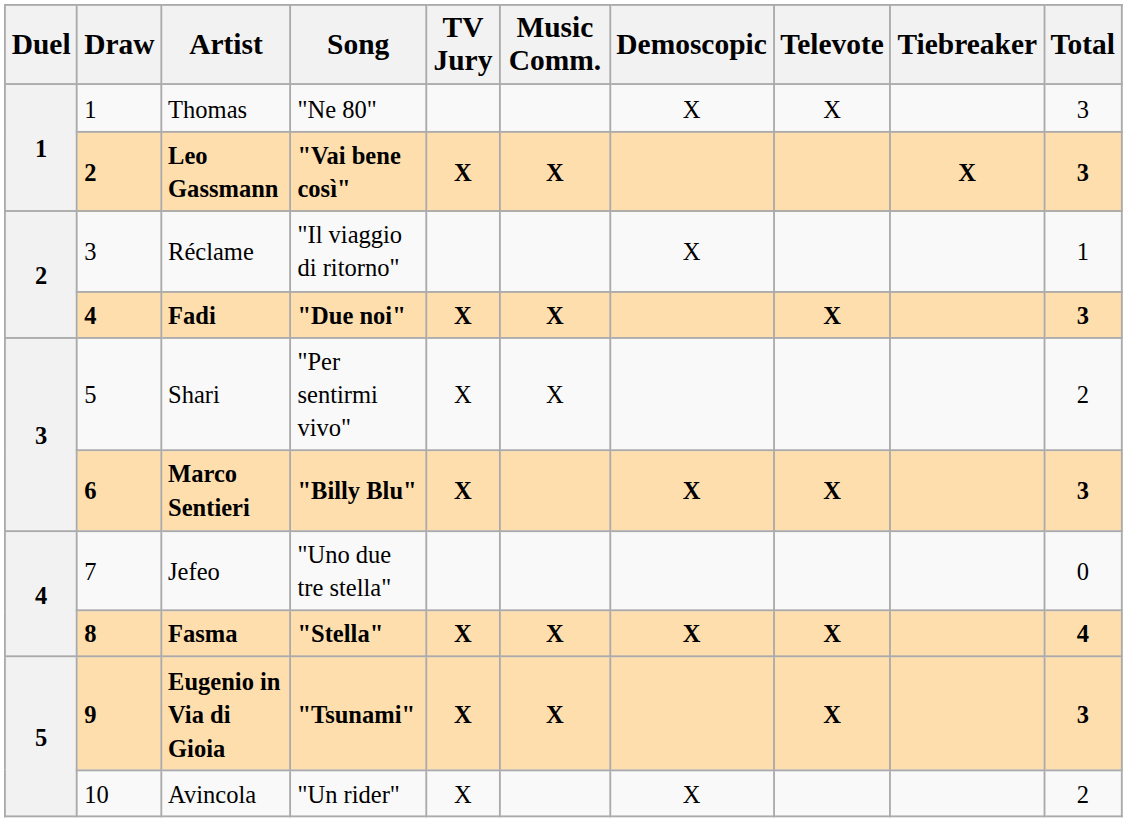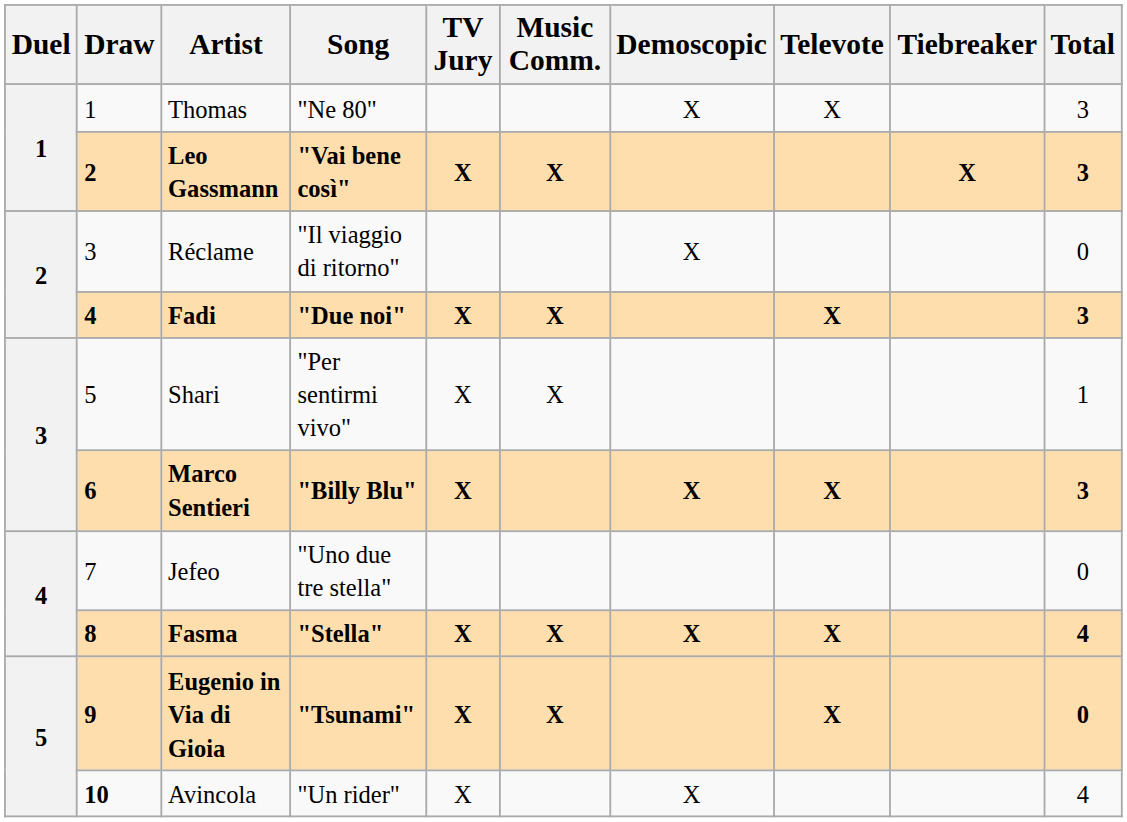Réclame | Total: 1 -> 0
Shari | Total: 2 -> 1
Eugenio in Via di Gioia | Total: 3 -> 0
Avincola | Draw: normal -> bold
Avincola | Total: 2 -> 4
